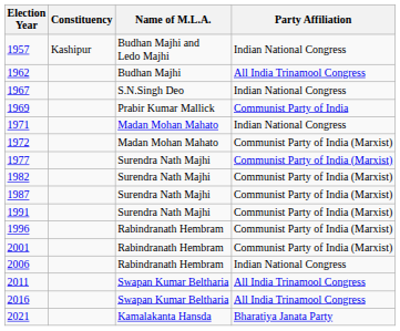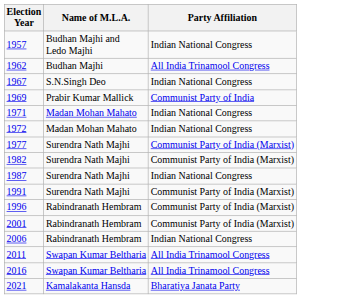- column: Constituency | Kashipur
1972 | Party Affiliation: Communist Party of India (Marxist) -> Indian National Congress
1987 | Party Affiliation: Communist Party of India (Marxist) -> Indian National Congress
